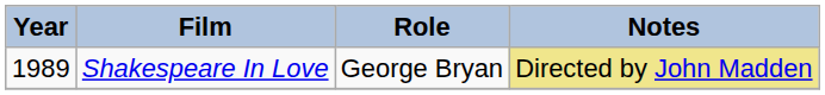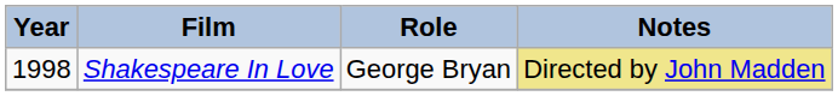Shakespeare In Love | Year: 1989 -> 1998
